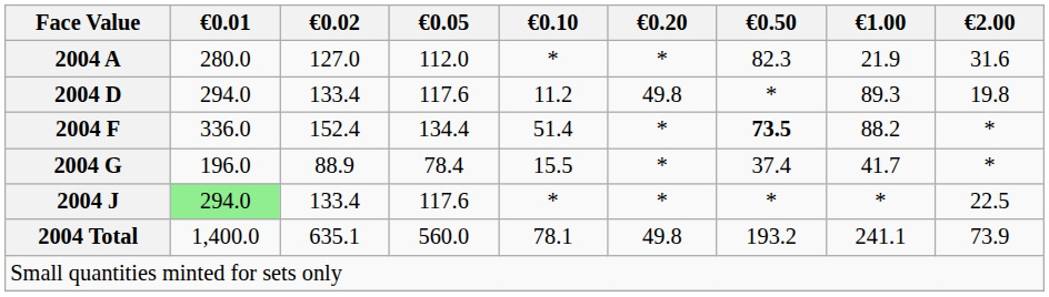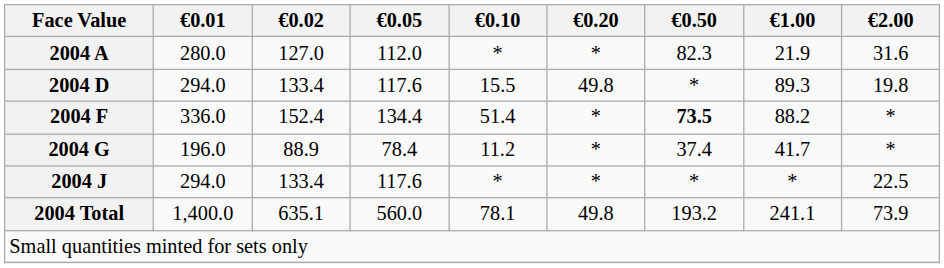2004 D | €0.10: 11.2 -> 15.5
2004 G | €0.10: 15.5 -> 11.2
2004 J | €0.01: lightgreen background -> no background
